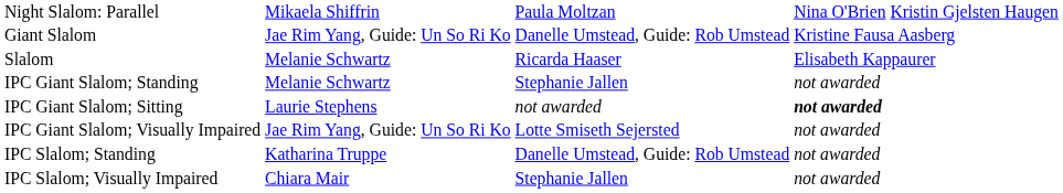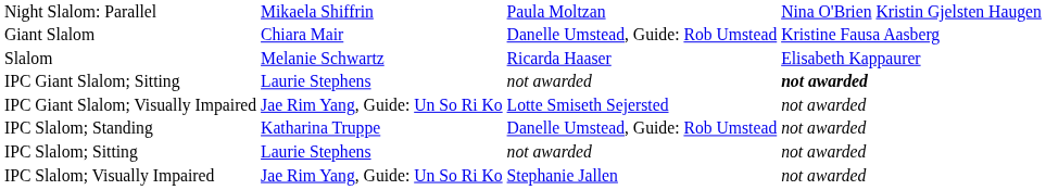Giant Slalom | column 2: Jae Rim Yang, Guide: Un So Ri Ko -> Chiara Mair
- row: IPC Giant Slalom; Standing | Melanie Schwartz | Stephanie Jallen | not awarded
+ row: IPC Slalom; Sitting | Laurie Stephens | not awarded | not awarded
IPC Slalom; Visually Impaired | column 2: Chiara Mair -> Jae Rim Yang, Guide: Un So Ri Ko
